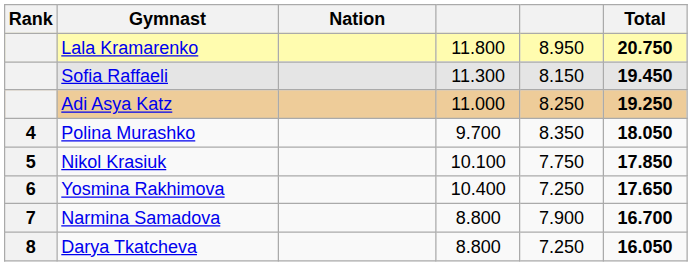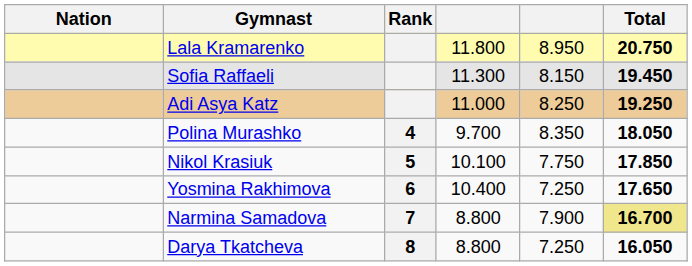columns swapped: Rank <-> Nation
Narmina Samadova | Total: no background -> khaki background
